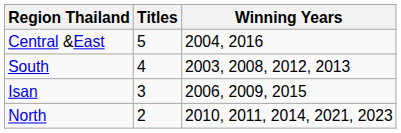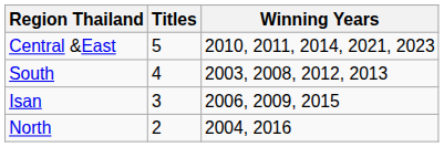Central &East | Winning Years: 2004, 2016 -> 2010, 2011, 2014, 2021, 2023
North | Winning Years: 2010, 2011, 2014, 2021, 2023 -> 2004, 2016
